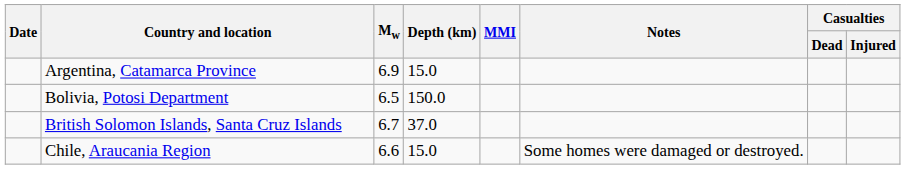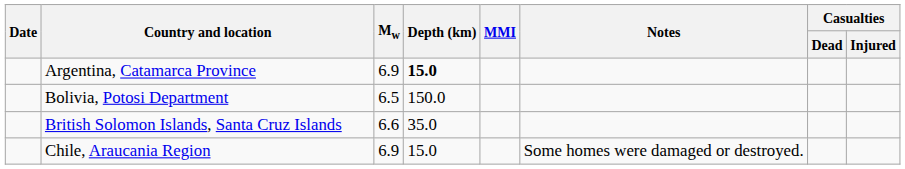Argentina, Catamarca Province | Depth (km): normal -> bold
British Solomon Islands, Santa Cruz Islands | Mw: 6.7 -> 6.6
British Solomon Islands, Santa Cruz Islands | Depth (km): 37.0 -> 35.0
Chile, Araucania Region | Mw: 6.6 -> 6.9
